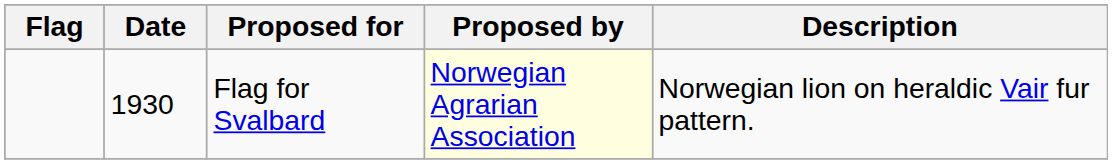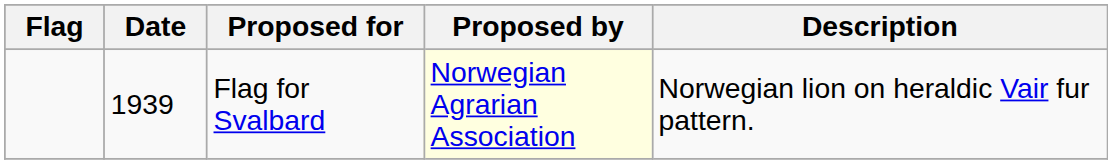Flag for Svalbard | Date: 1930 -> 1939
